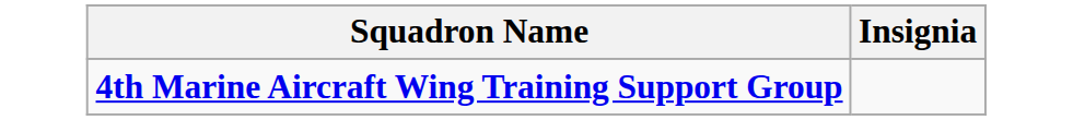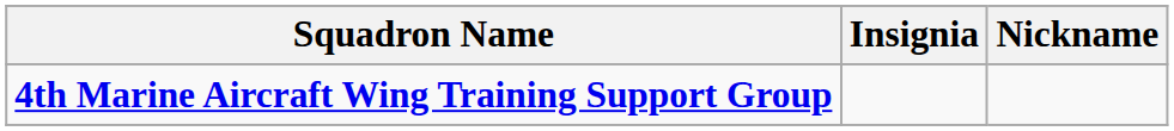+ column: Nickname
